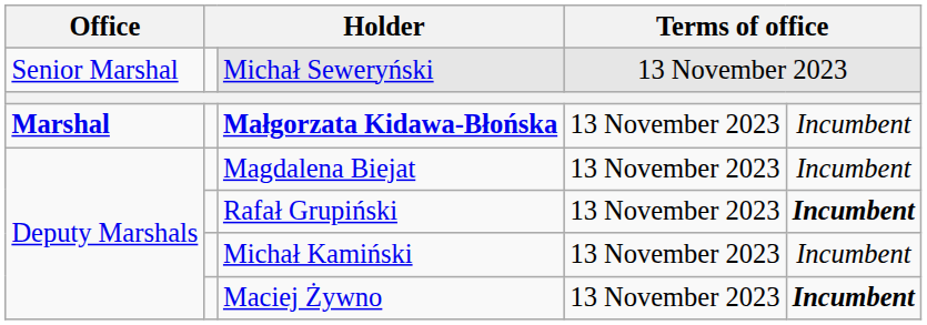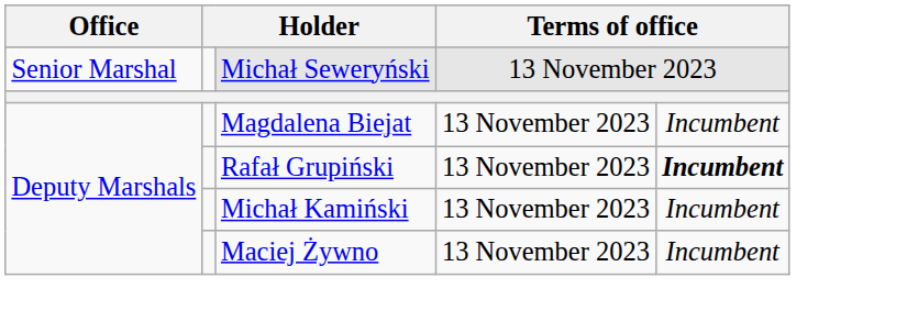- row: Marshal | Małgorzata Kidawa-Błońska | 13 November 2023 | Incumbent
Maciej Żywno | column 5: bold -> normal
